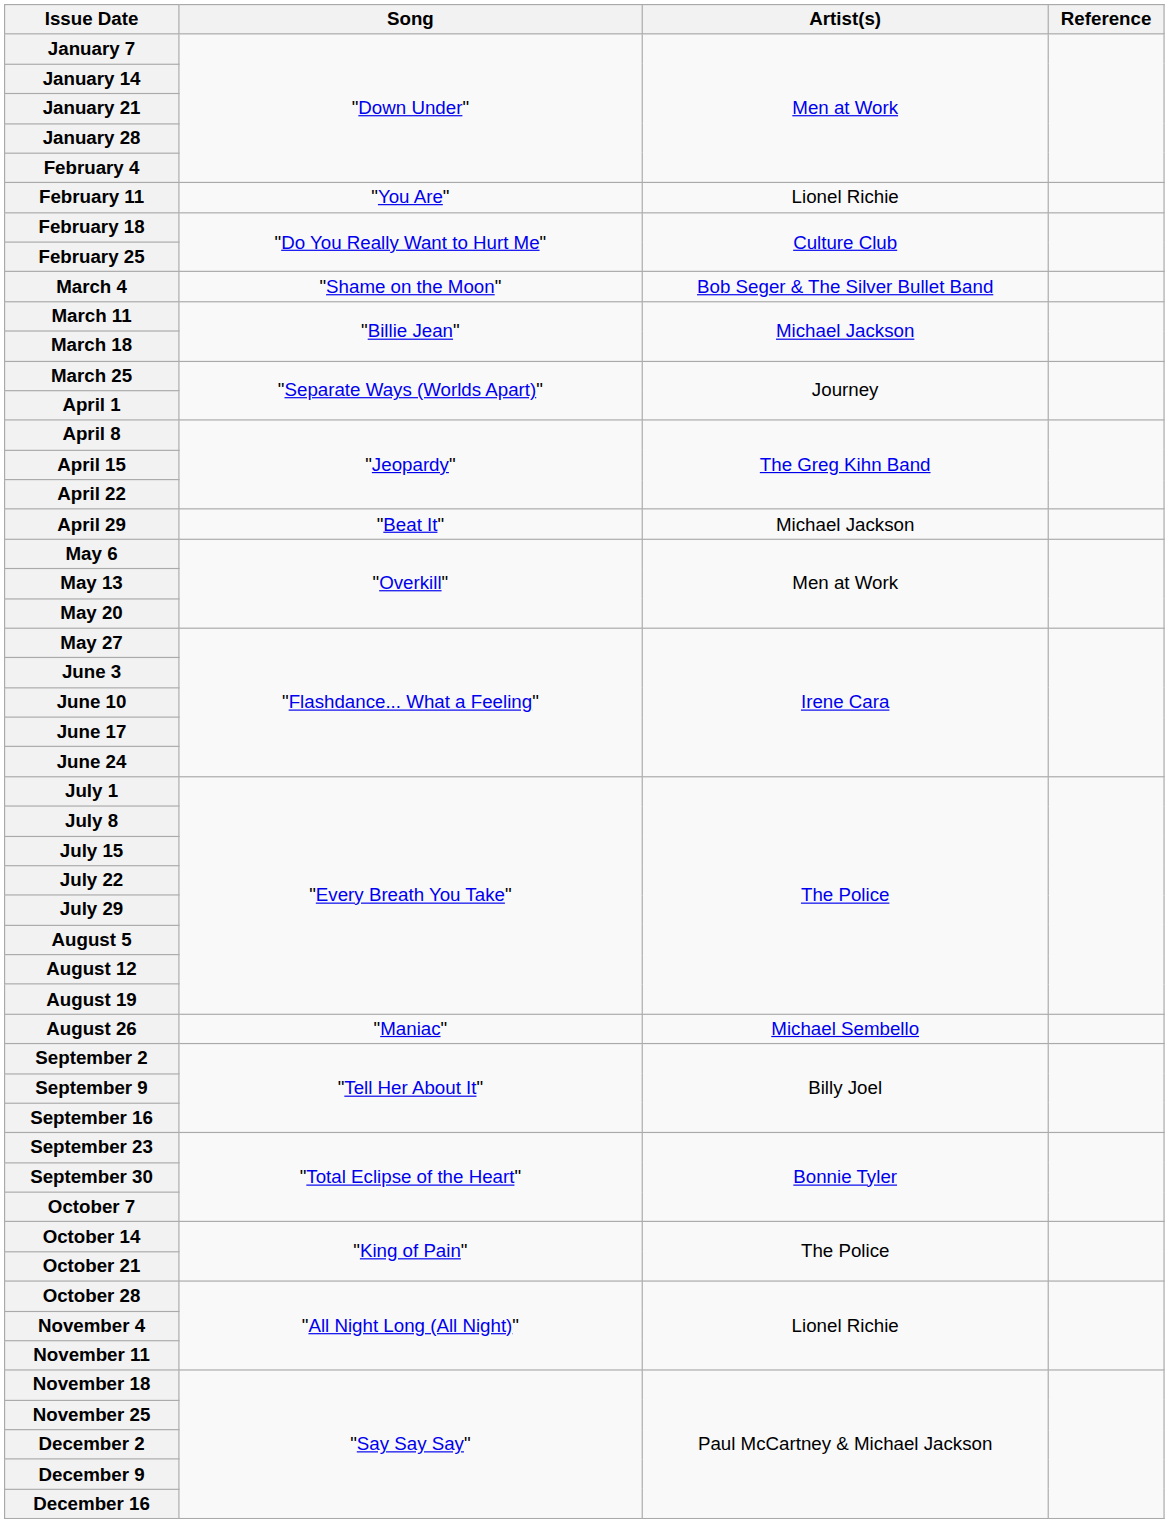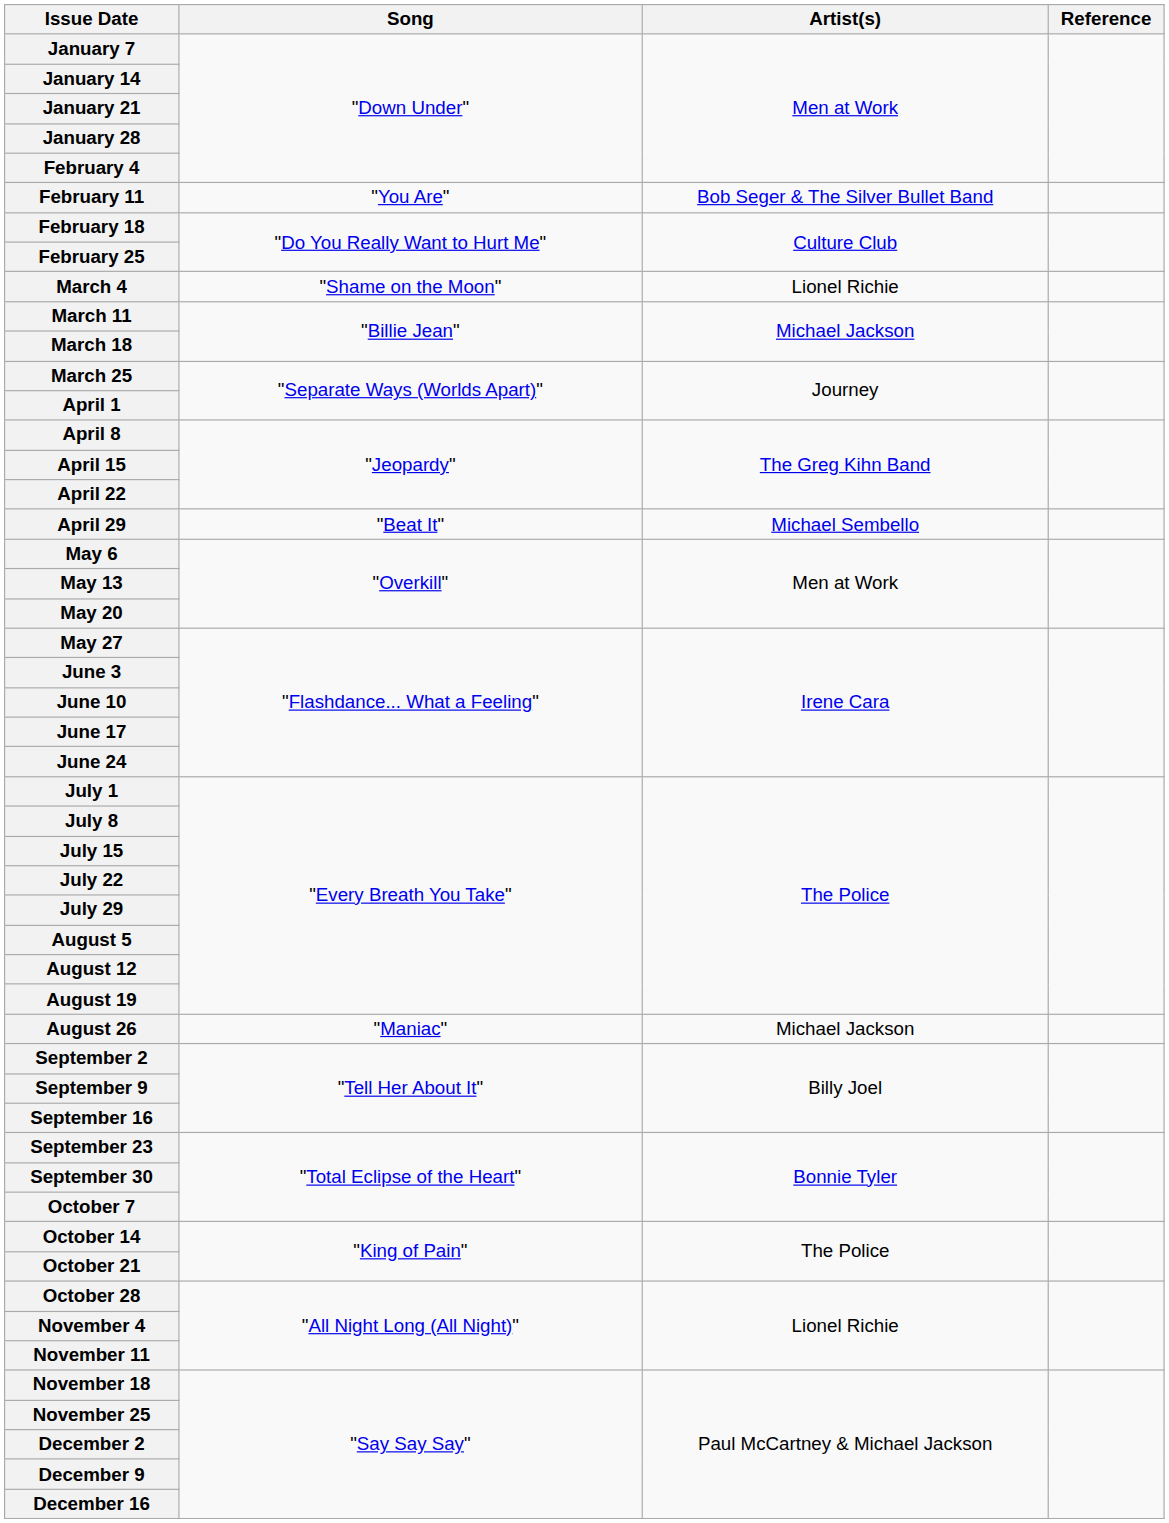February 11 | Artist(s): Lionel Richie -> Bob Seger & The Silver Bullet Band
March 4 | Artist(s): Bob Seger & The Silver Bullet Band -> Lionel Richie
April 29 | Artist(s): Michael Jackson -> Michael Sembello
August 26 | Artist(s): Michael Sembello -> Michael Jackson
